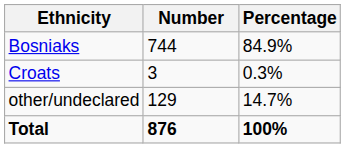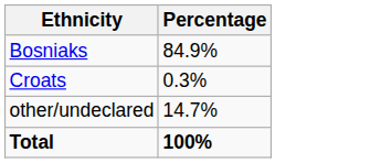- column: Number | 744 | 3 | 129 | 876
